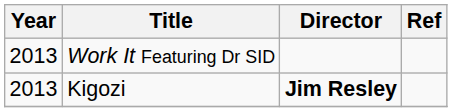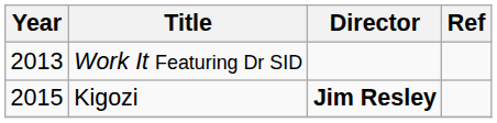Kigozi | Year: 2013 -> 2015
